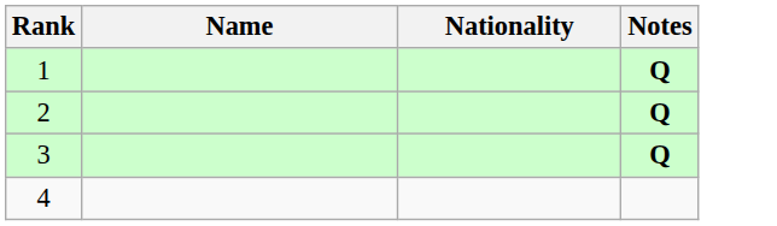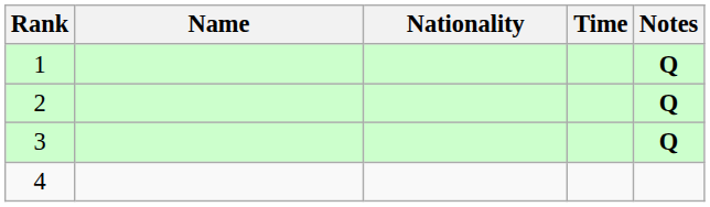+ column: Time
